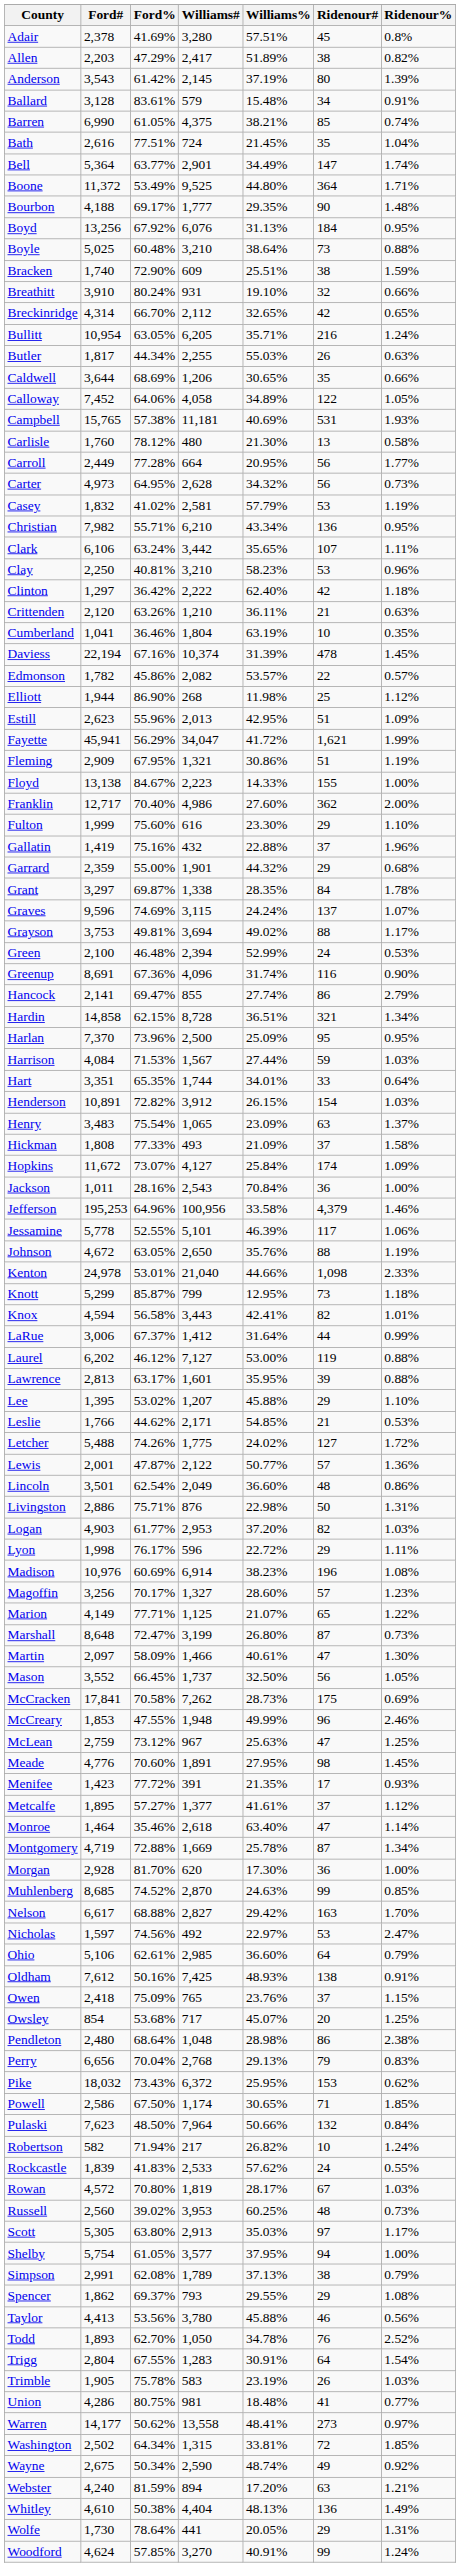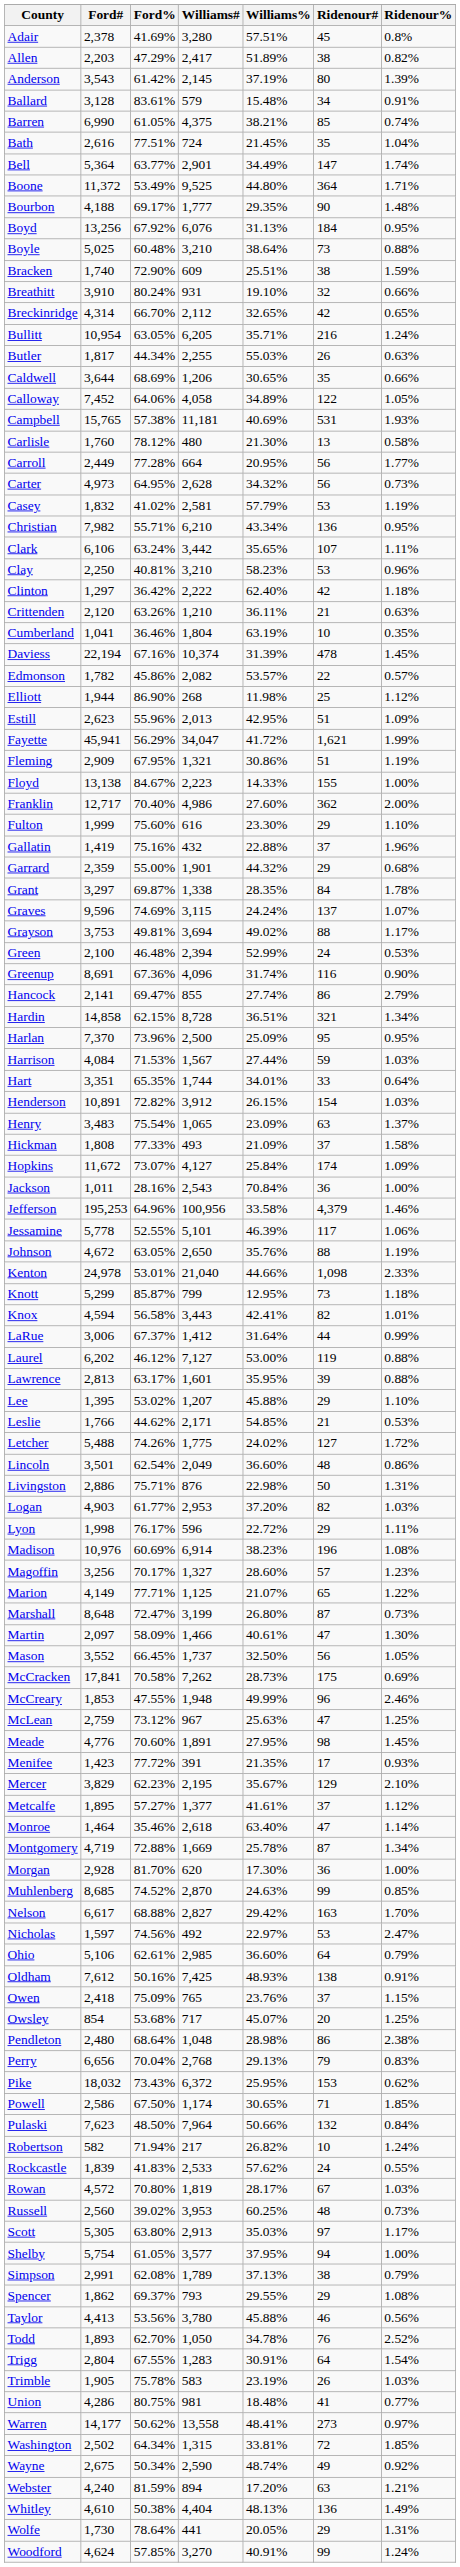- row: Lewis | 2,001 | 47.87% | 2,122 | 50.77% | 57 | 1.36%
+ row: Mercer | 3,829 | 62.23% | 2,195 | 35.67% | 129 | 2.10%
